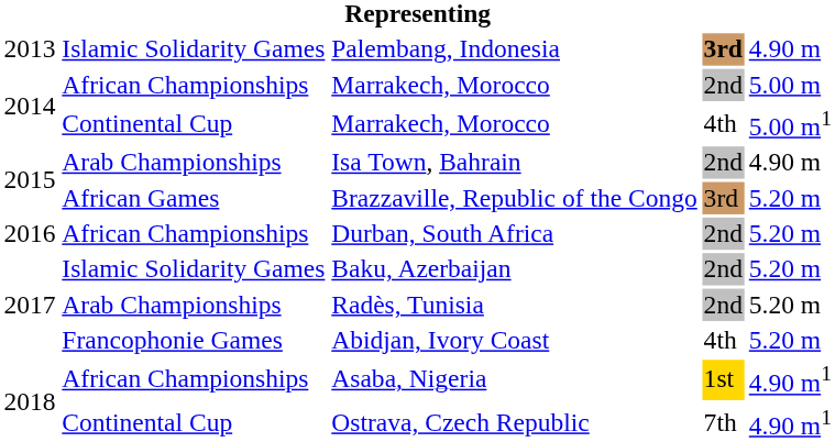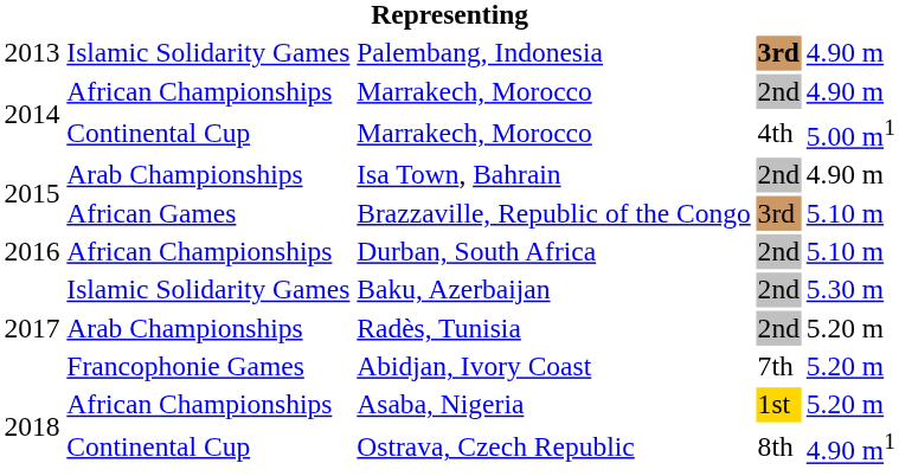African Championships / Marrakech, Morocco | column 5: 5.00 m -> 4.90 m
Brazzaville, Republic of the Congo | column 5: 5.20 m -> 5.10 m
Durban, South Africa | column 5: 5.20 m -> 5.10 m
Baku, Azerbaijan | column 5: 5.20 m -> 5.30 m
Abidjan, Ivory Coast | column 4: 4th -> 7th
Asaba, Nigeria | column 5: 4.90 m1 -> 5.20 m
Ostrava, Czech Republic | column 4: 7th -> 8th
